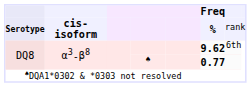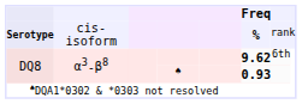Serotype | column 2: bold -> normal
DQ8 / ♠ | column 7: 77 -> 93
